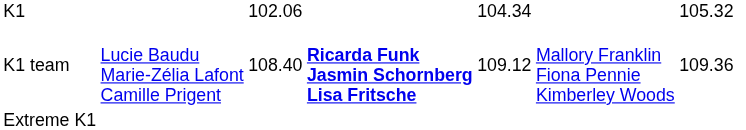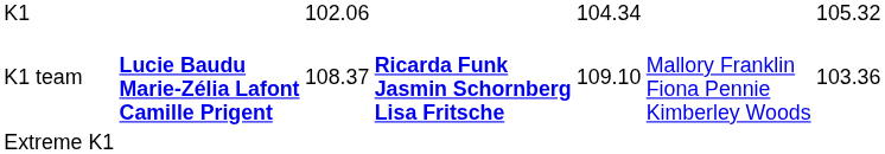K1 team | column 2: normal -> bold
K1 team | column 3: 108.40 -> 108.37
K1 team | column 5: 109.12 -> 109.10
K1 team | column 7: 109.36 -> 103.36
